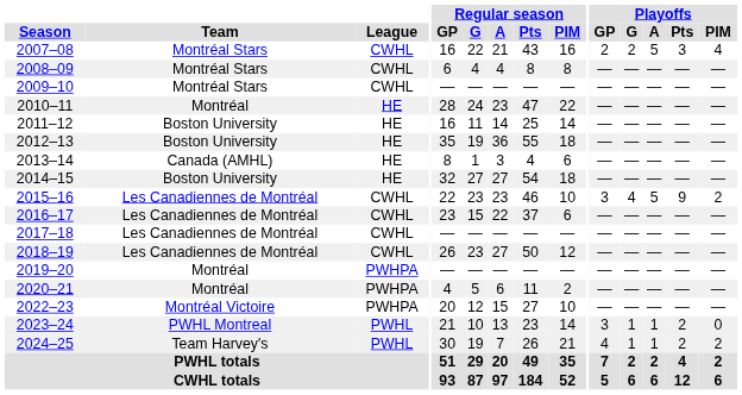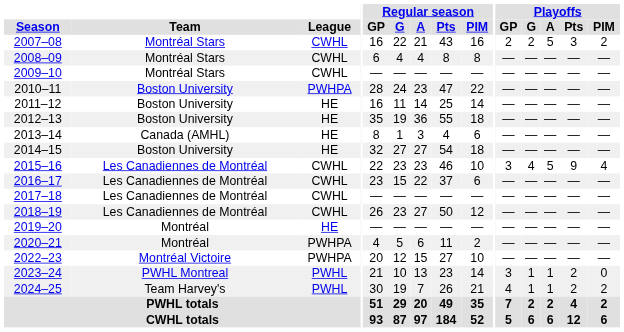2007–08 | Playoffs / PIM: 4 -> 2
2010–11 | Team: Montréal -> Boston University
2010–11 | League: HE -> PWHPA
2015–16 | Playoffs / PIM: 2 -> 4
2019–20 | League: PWHPA -> HE
